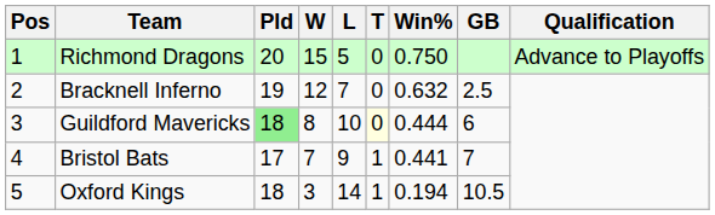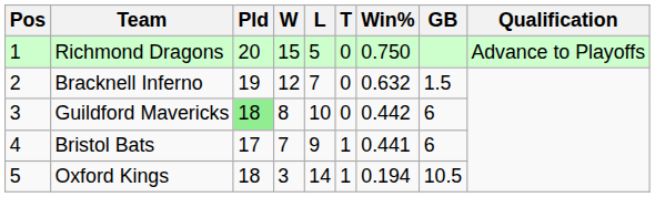Bracknell Inferno | GB: 2.5 -> 1.5
Guildford Mavericks | T: lightyellow background -> no background
Guildford Mavericks | Win%: 0.444 -> 0.442
Bristol Bats | GB: 7 -> 6
